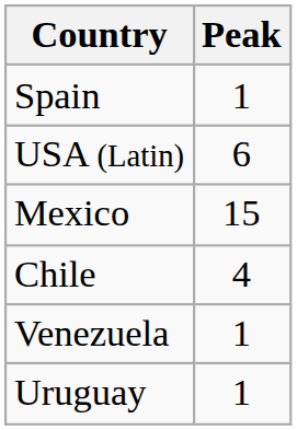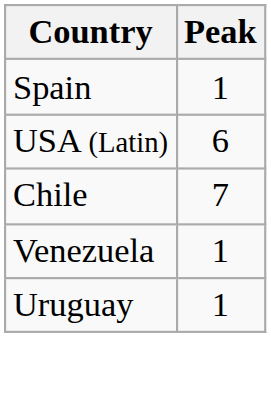- row: Mexico | 15
Chile | Peak: 4 -> 7
